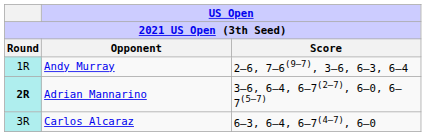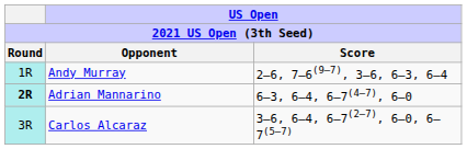Adrian Mannarino | US Open / Score: 3–6, 6–4, 6–7(2–7), 6–0, 6–7(5–7) -> 6–3, 6–4, 6–7(4–7), 6–0
Carlos Alcaraz | US Open / Score: 6–3, 6–4, 6–7(4–7), 6–0 -> 3–6, 6–4, 6–7(2–7), 6–0, 6–7(5–7)
